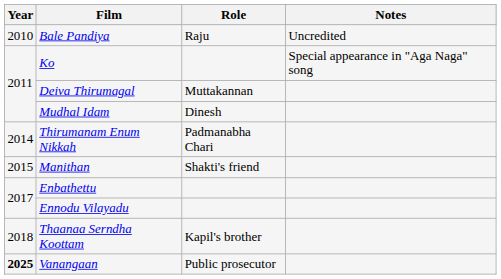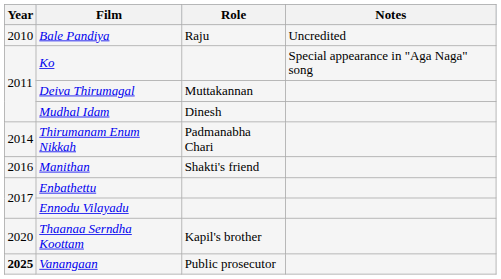Manithan | Year: 2015 -> 2016
Thaanaa Serndha Koottam | Year: 2018 -> 2020
